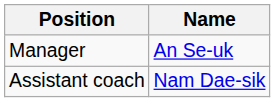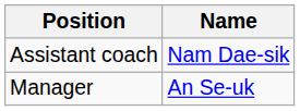rows swapped: Manager <-> Assistant coach
